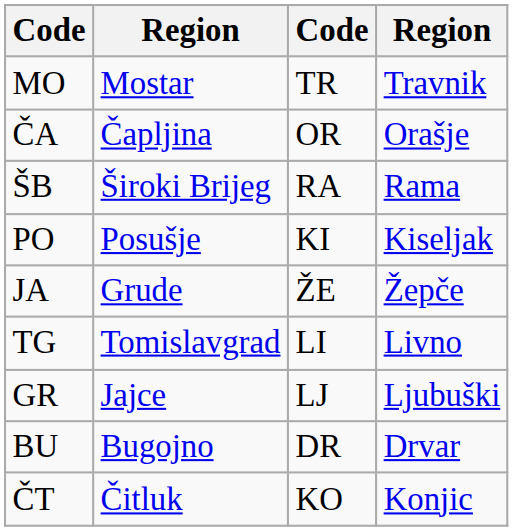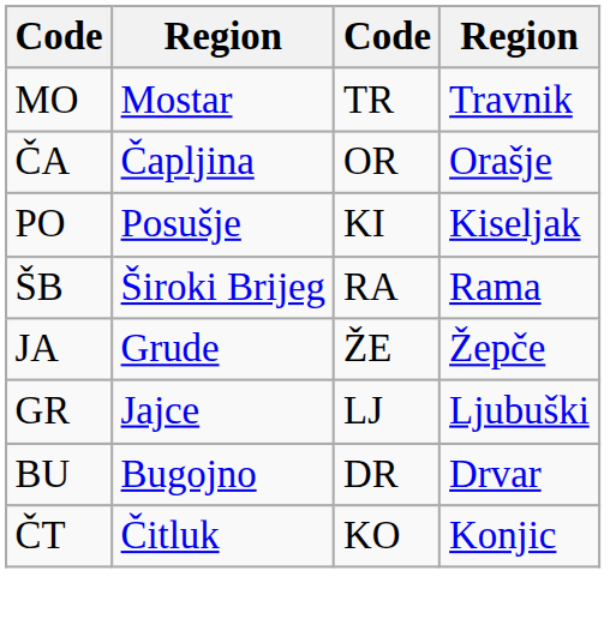rows swapped: PO <-> ŠB
- row: TG | Tomislavgrad | LI | Livno
